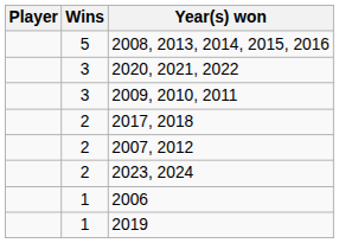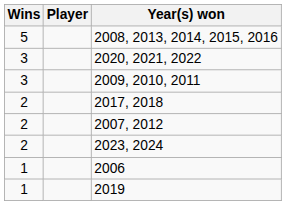columns swapped: Player <-> Wins
